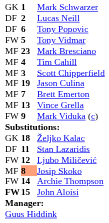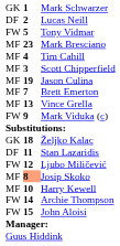- row: DF | 6 | Tony Popovic
+ row: MF | 10 | Harry Kewell
John Aloisi | column 1: bold -> normal
